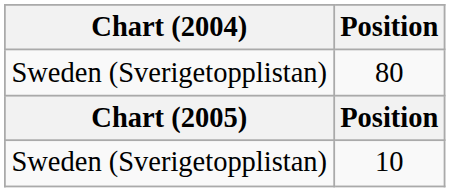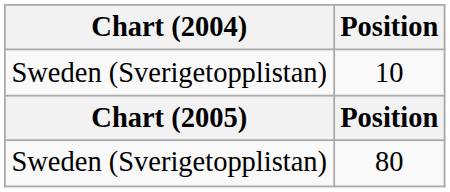rows swapped: 10 <-> 80
